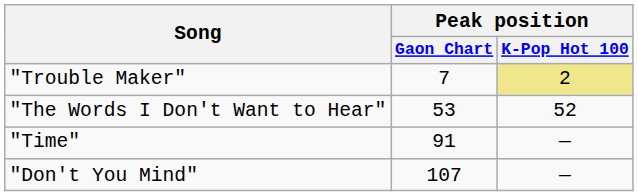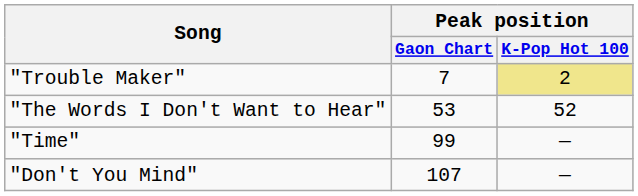"Time" | Peak position / Gaon Chart: 91 -> 99
